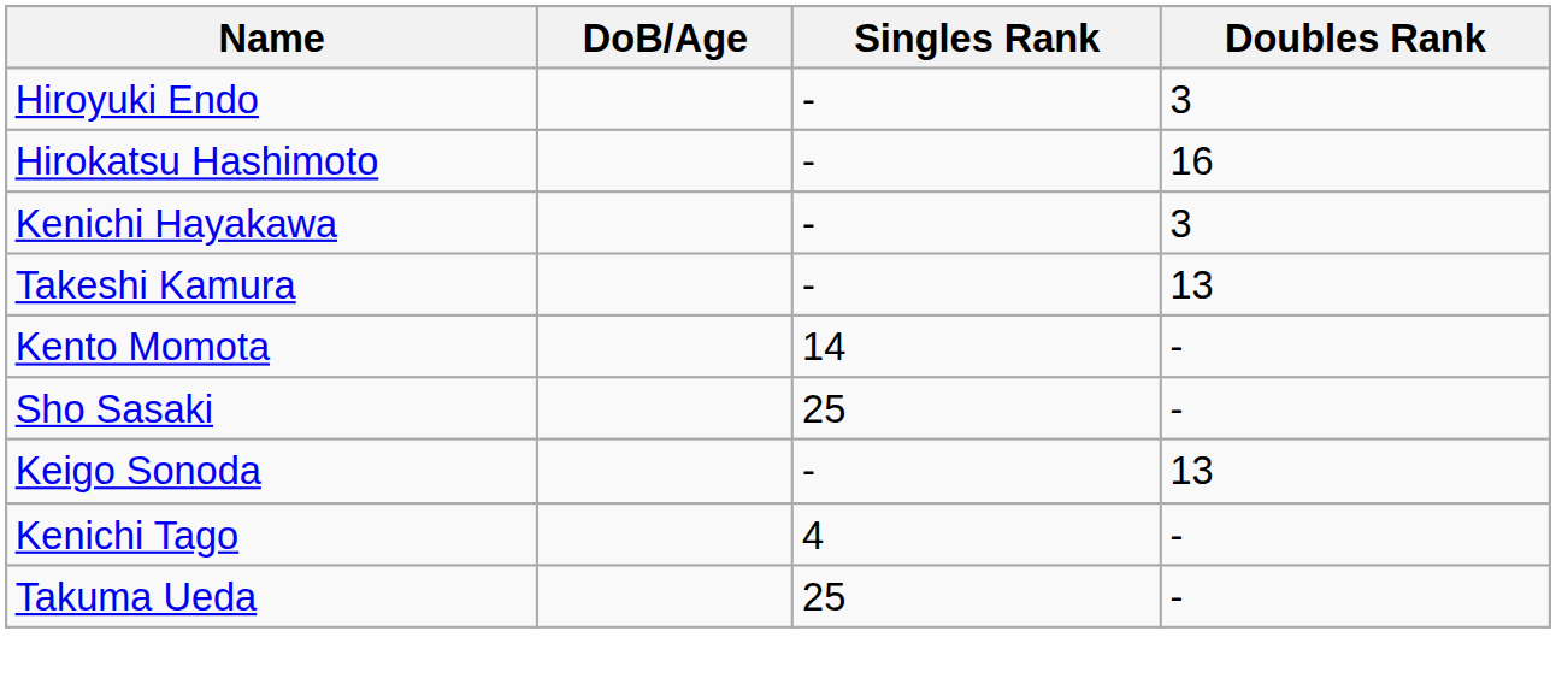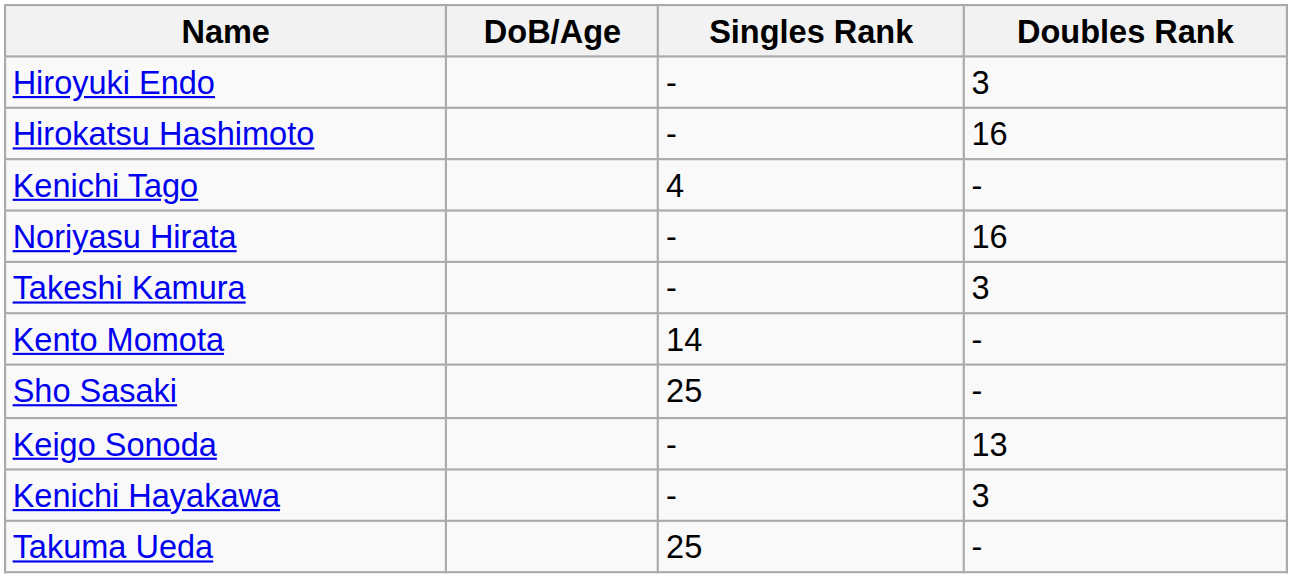rows swapped: Kenichi Hayakawa <-> Kenichi Tago
+ row: Noriyasu Hirata | - | 16
Takeshi Kamura | Doubles Rank: 13 -> 3
